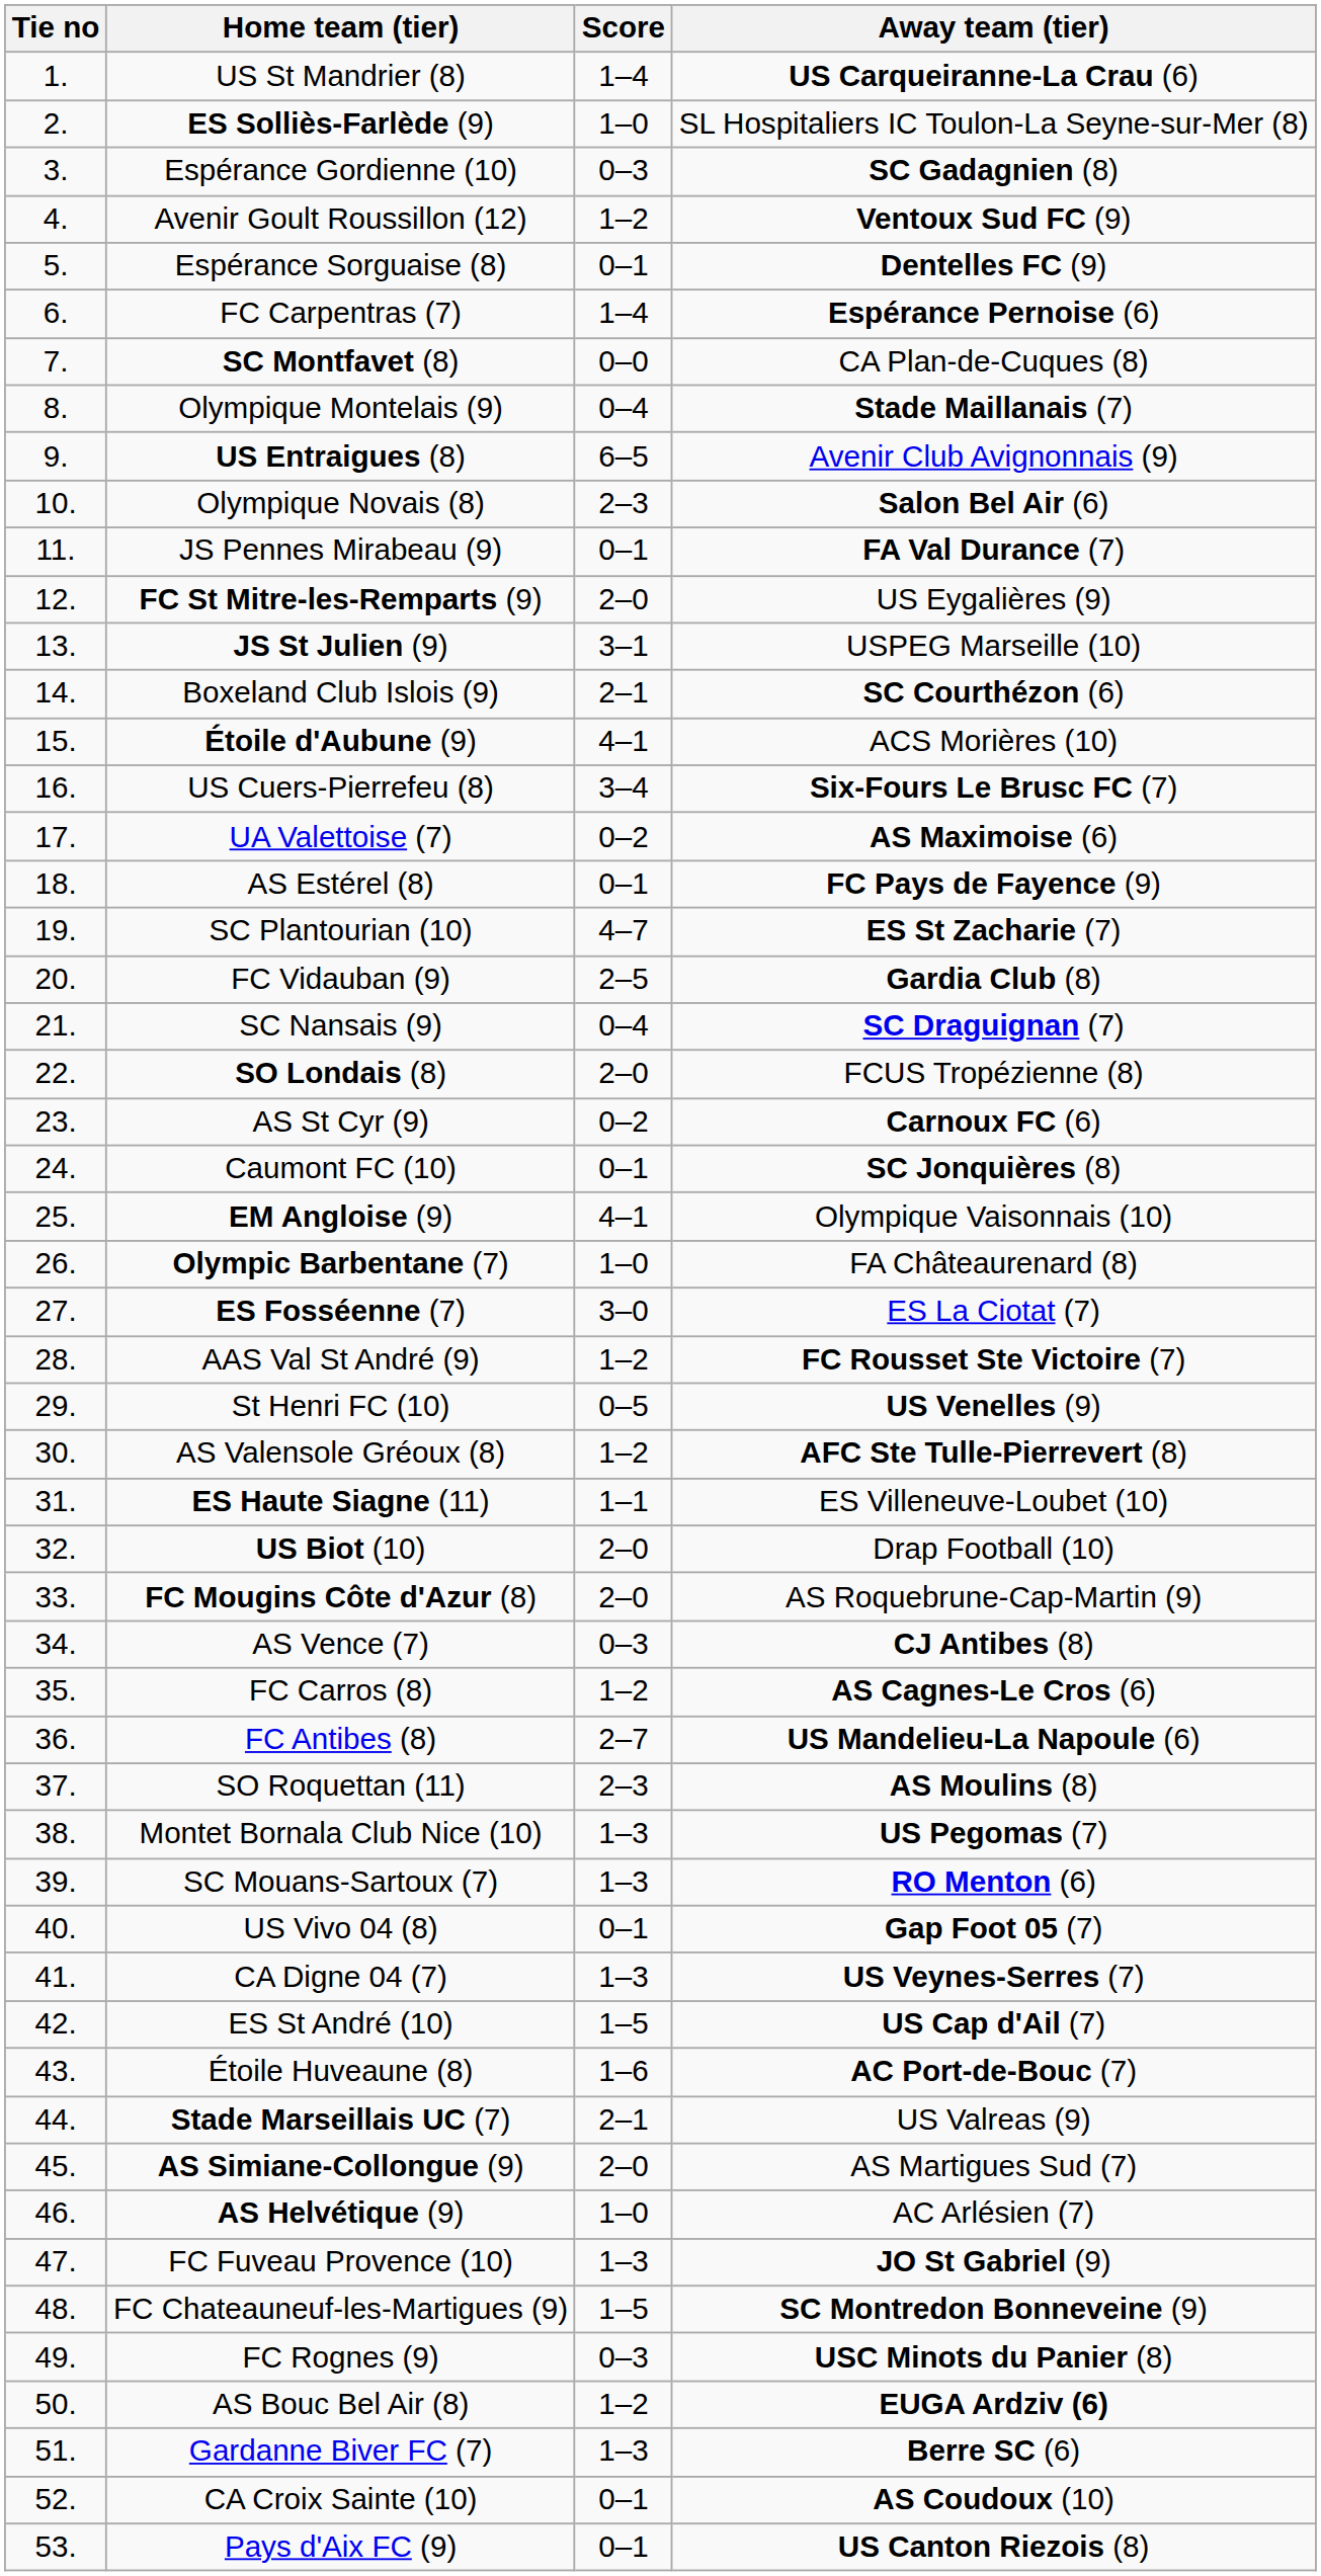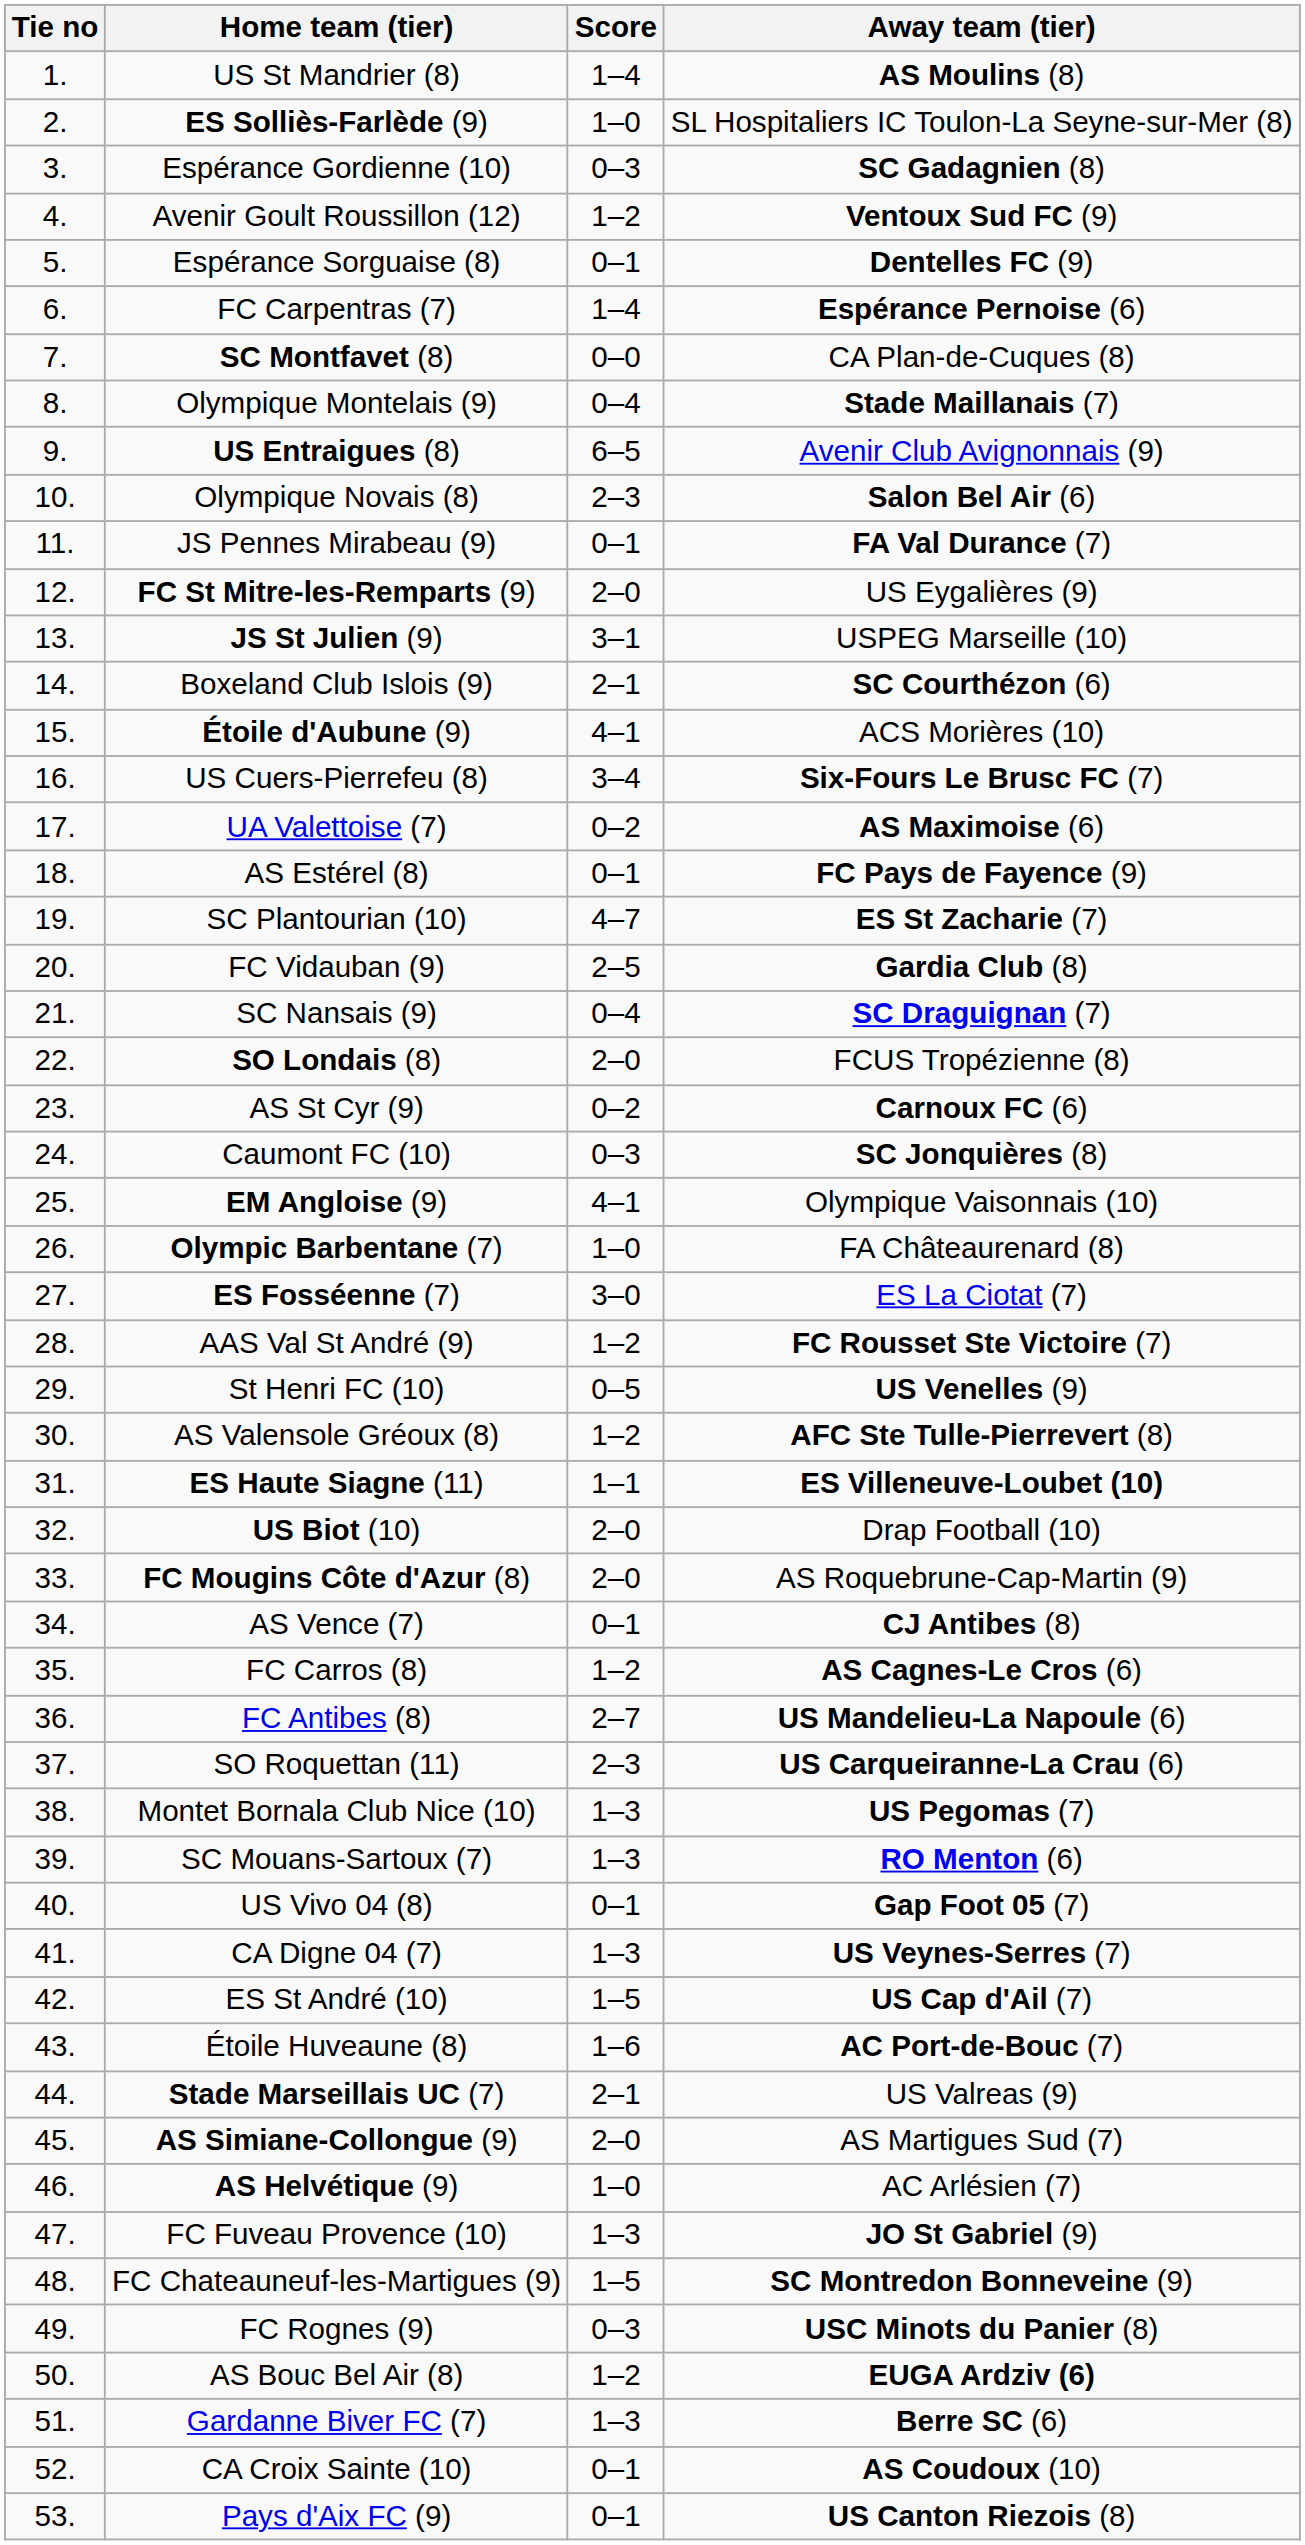US St Mandrier (8) | Away team (tier): US Carqueiranne-La Crau (6) -> AS Moulins (8)
Caumont FC (10) | Score: 0–1 -> 0–3
ES Haute Siagne (11) | Away team (tier): normal -> bold
AS Vence (7) | Score: 0–3 -> 0–1
SO Roquettan (11) | Away team (tier): AS Moulins (8) -> US Carqueiranne-La Crau (6)
